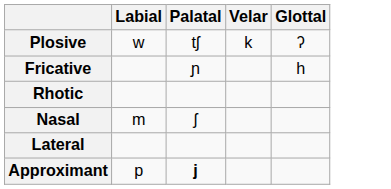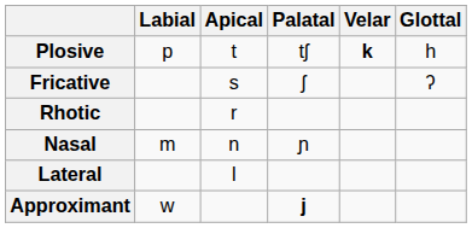+ column: Apical | t | s | r | n | l
Plosive | Labial: w -> p
Plosive | Velar: normal -> bold
Plosive | Glottal: ʔ -> h
Fricative | Palatal: ɲ -> ʃ
Fricative | Glottal: h -> ʔ
Nasal | Palatal: ʃ -> ɲ
Approximant | Labial: p -> w
